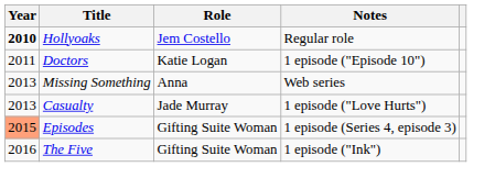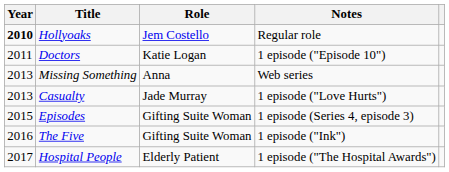Episodes | Year: lightsalmon background -> no background
+ row: 2017 | Hospital People | Elderly Patient | 1 episode ("The Hospital Awards")
